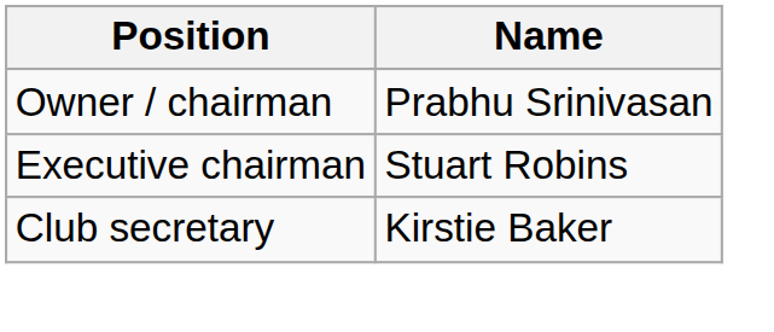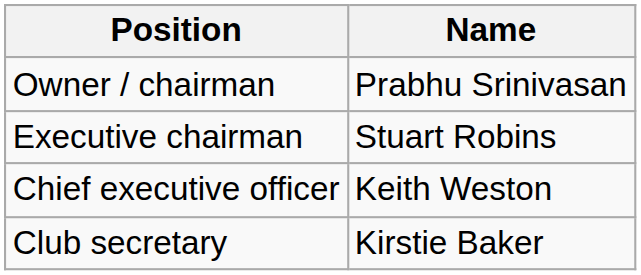+ row: Chief executive officer | Keith Weston
